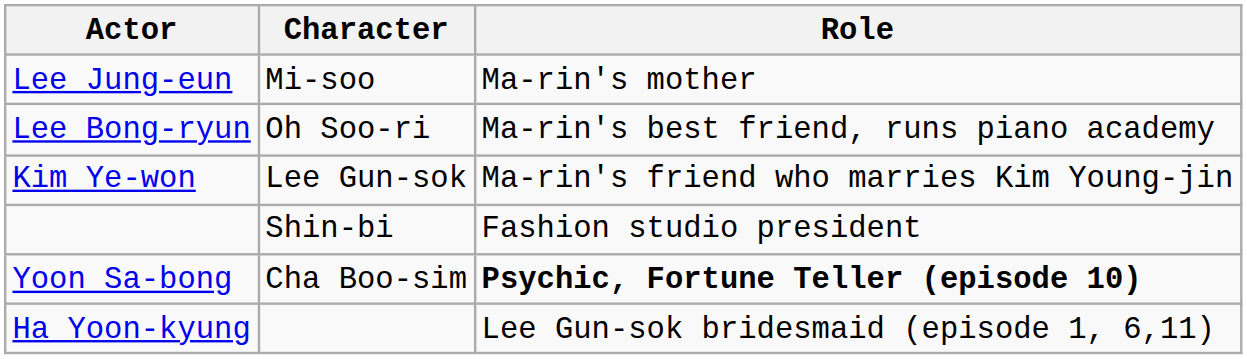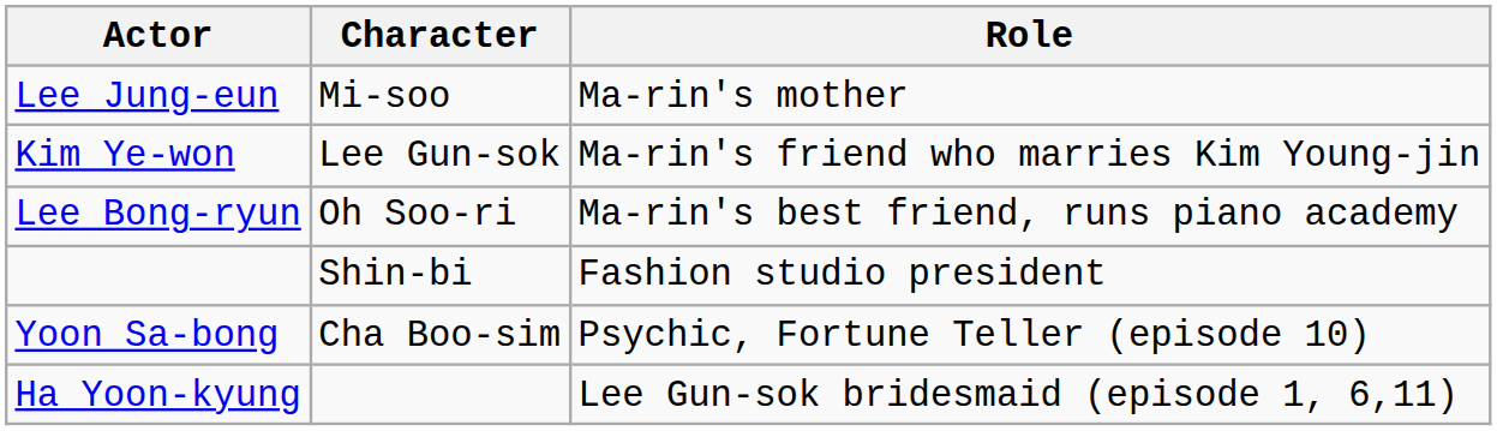rows swapped: Lee Bong-ryun <-> Kim Ye-won
Yoon Sa-bong | Role: bold -> normal
